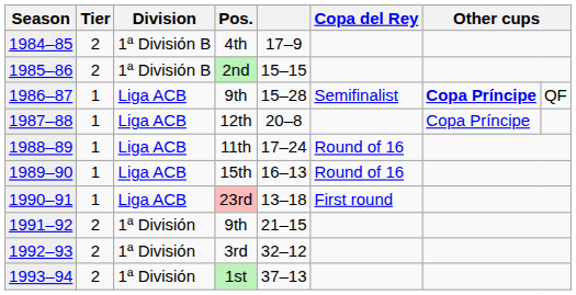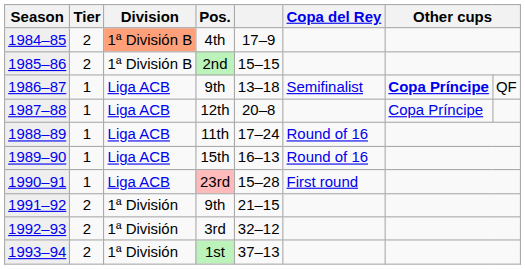4th | Division: no background -> lightsalmon background
1986–87 / 9th | column 5: 15–28 -> 13–18
23rd | column 5: 13–18 -> 15–28
